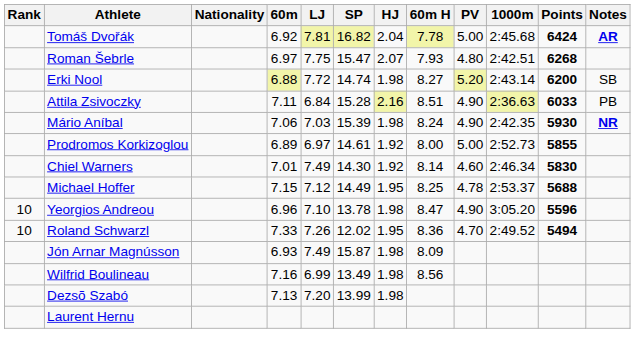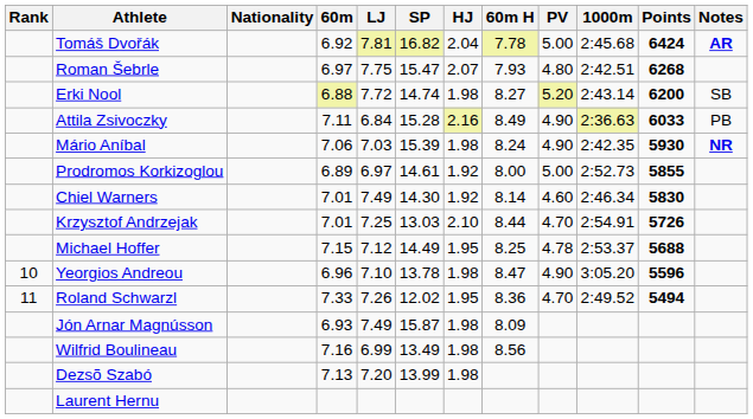Attila Zsivoczky | 60m H: 8.51 -> 8.49
+ row: Krzysztof Andrzejak | 7.01 | 7.25 | 13.03 | 2.10 | 8.44 | 4.70 | 2:54.91 | 5726
Roland Schwarzl | Rank: 10 -> 11
